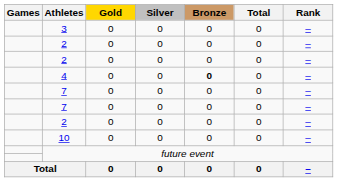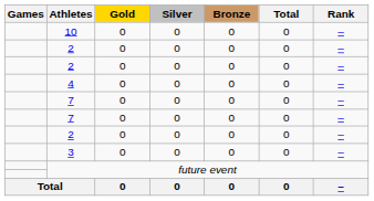rows swapped: 10 <-> 3
4 | Bronze: bold -> normal
